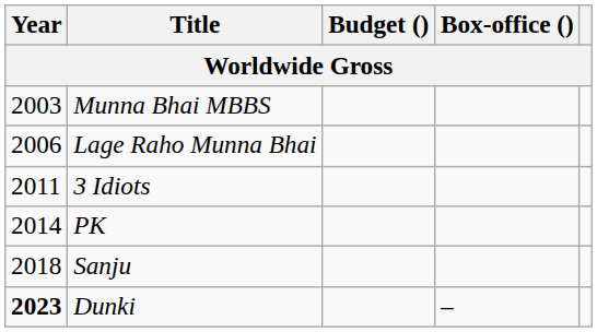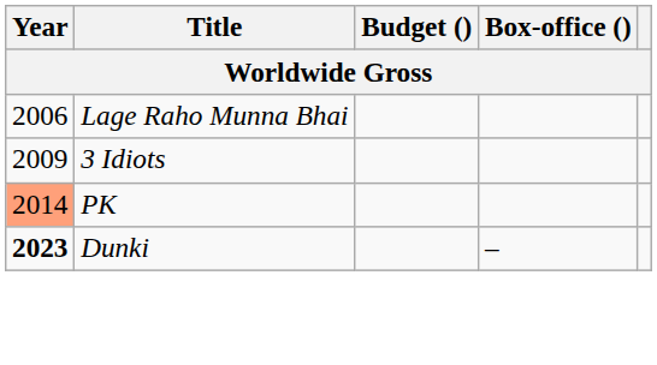- row: 2003 | Munna Bhai MBBS
3 Idiots | Year: 2011 -> 2009
PK | Year: no background -> lightsalmon background
- row: 2018 | Sanju
